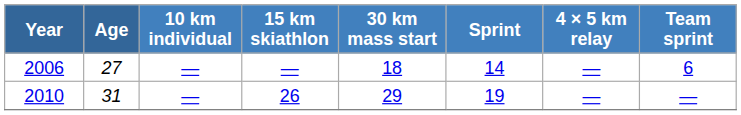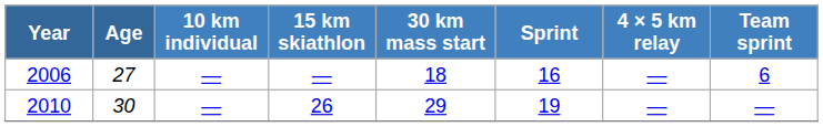2006 | Sprint: 14 -> 16
2010 | Age: 31 -> 30
